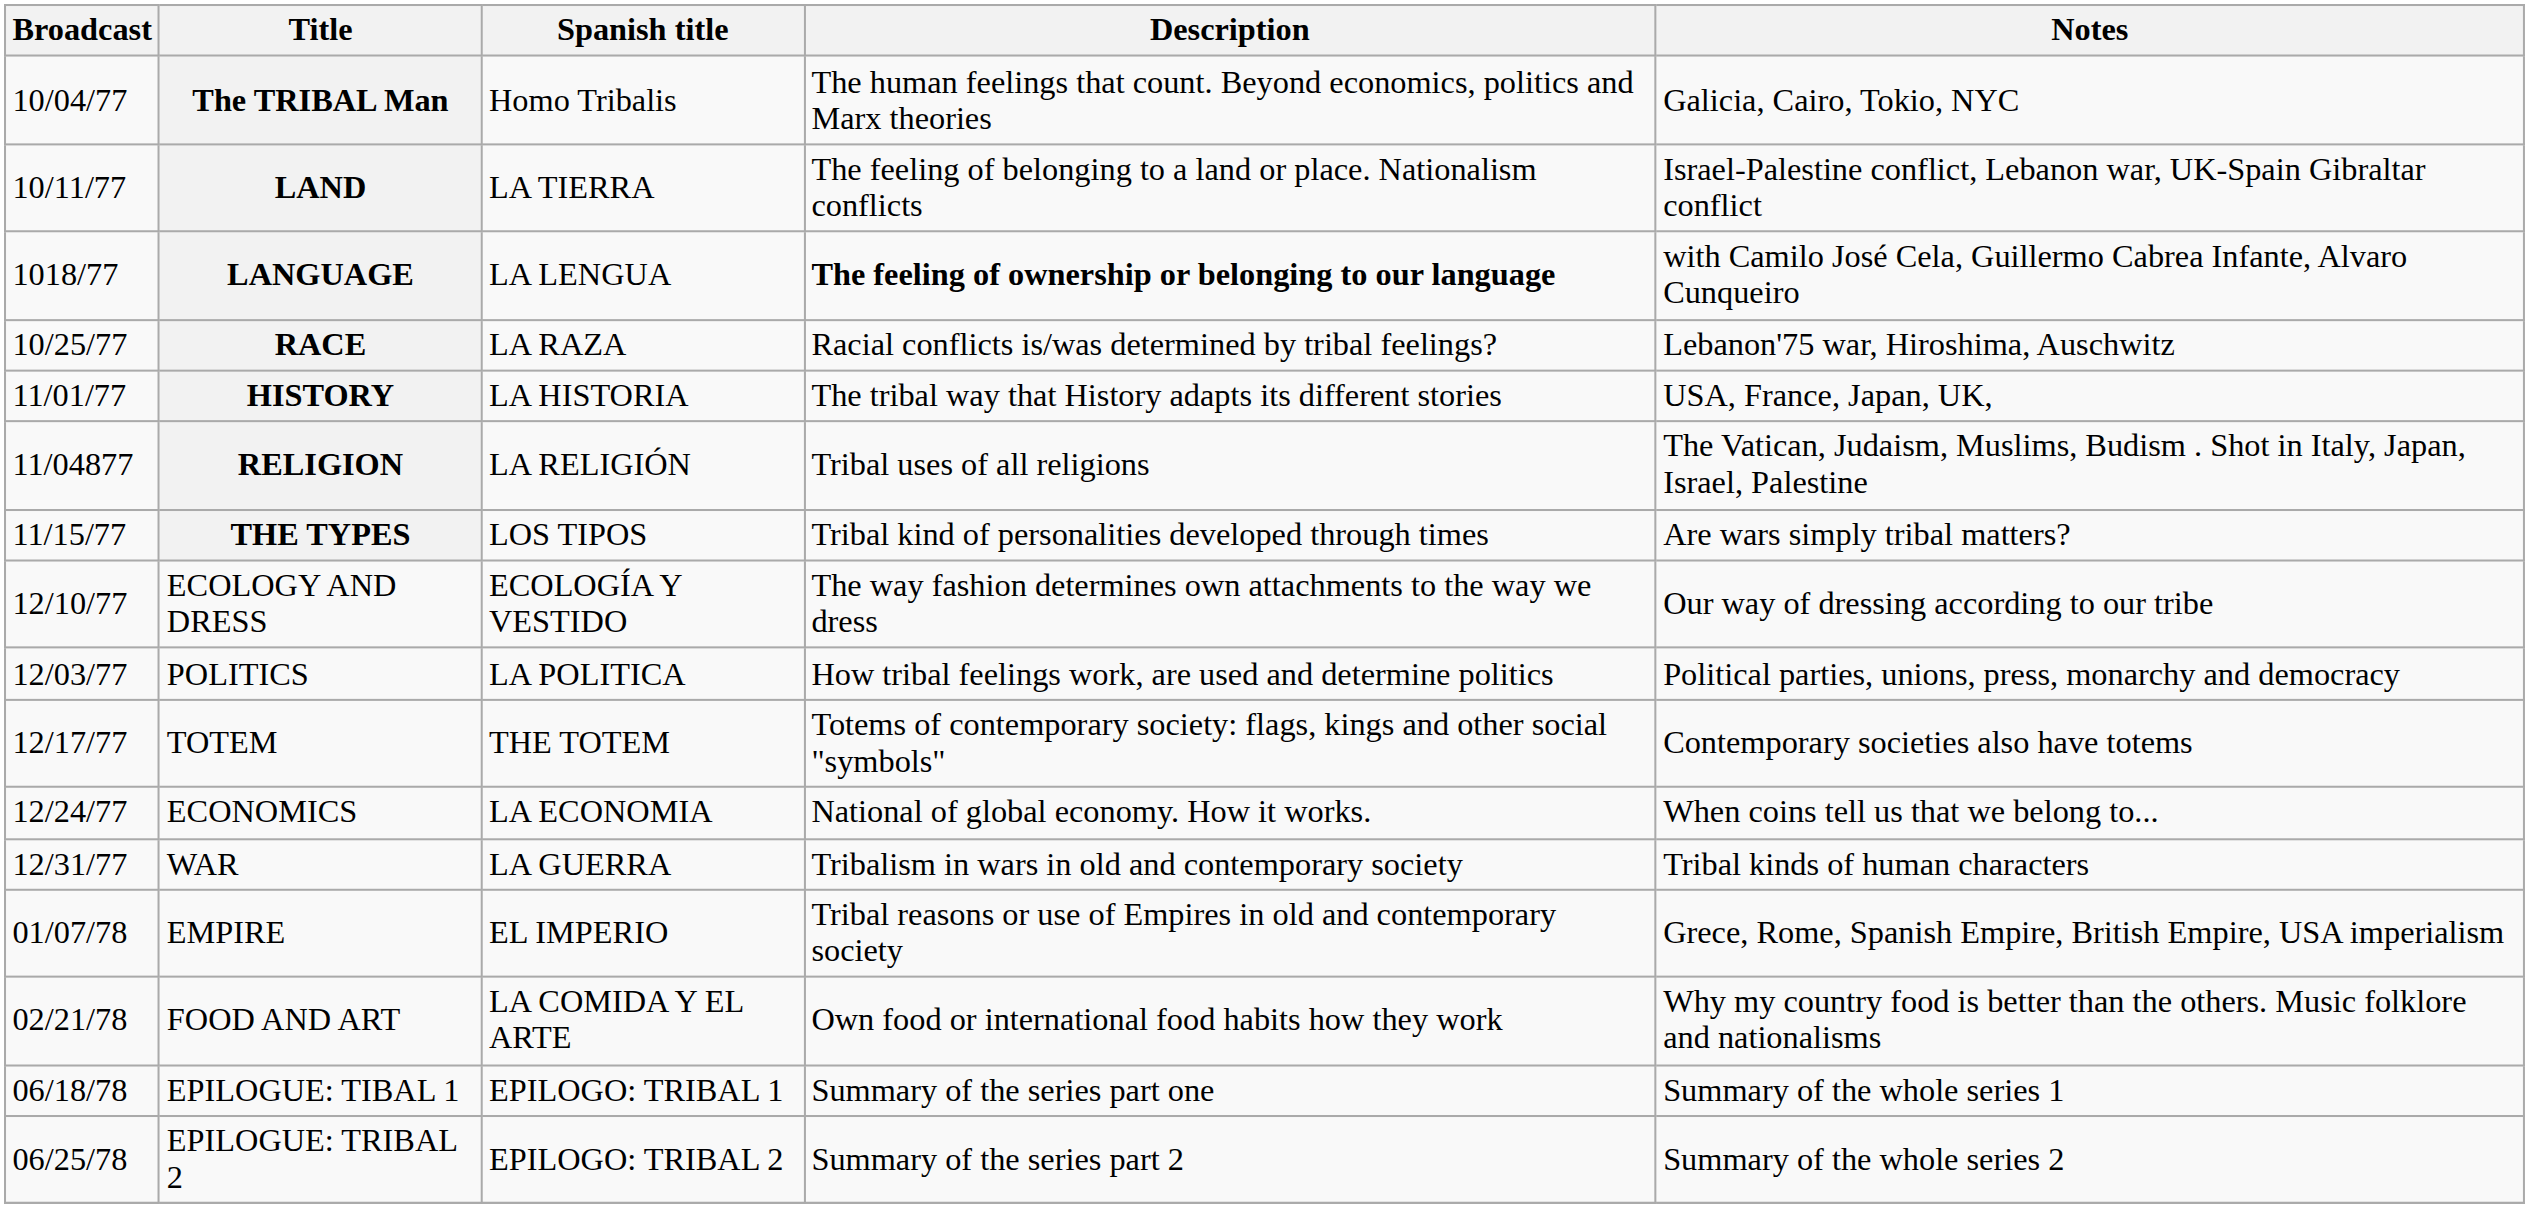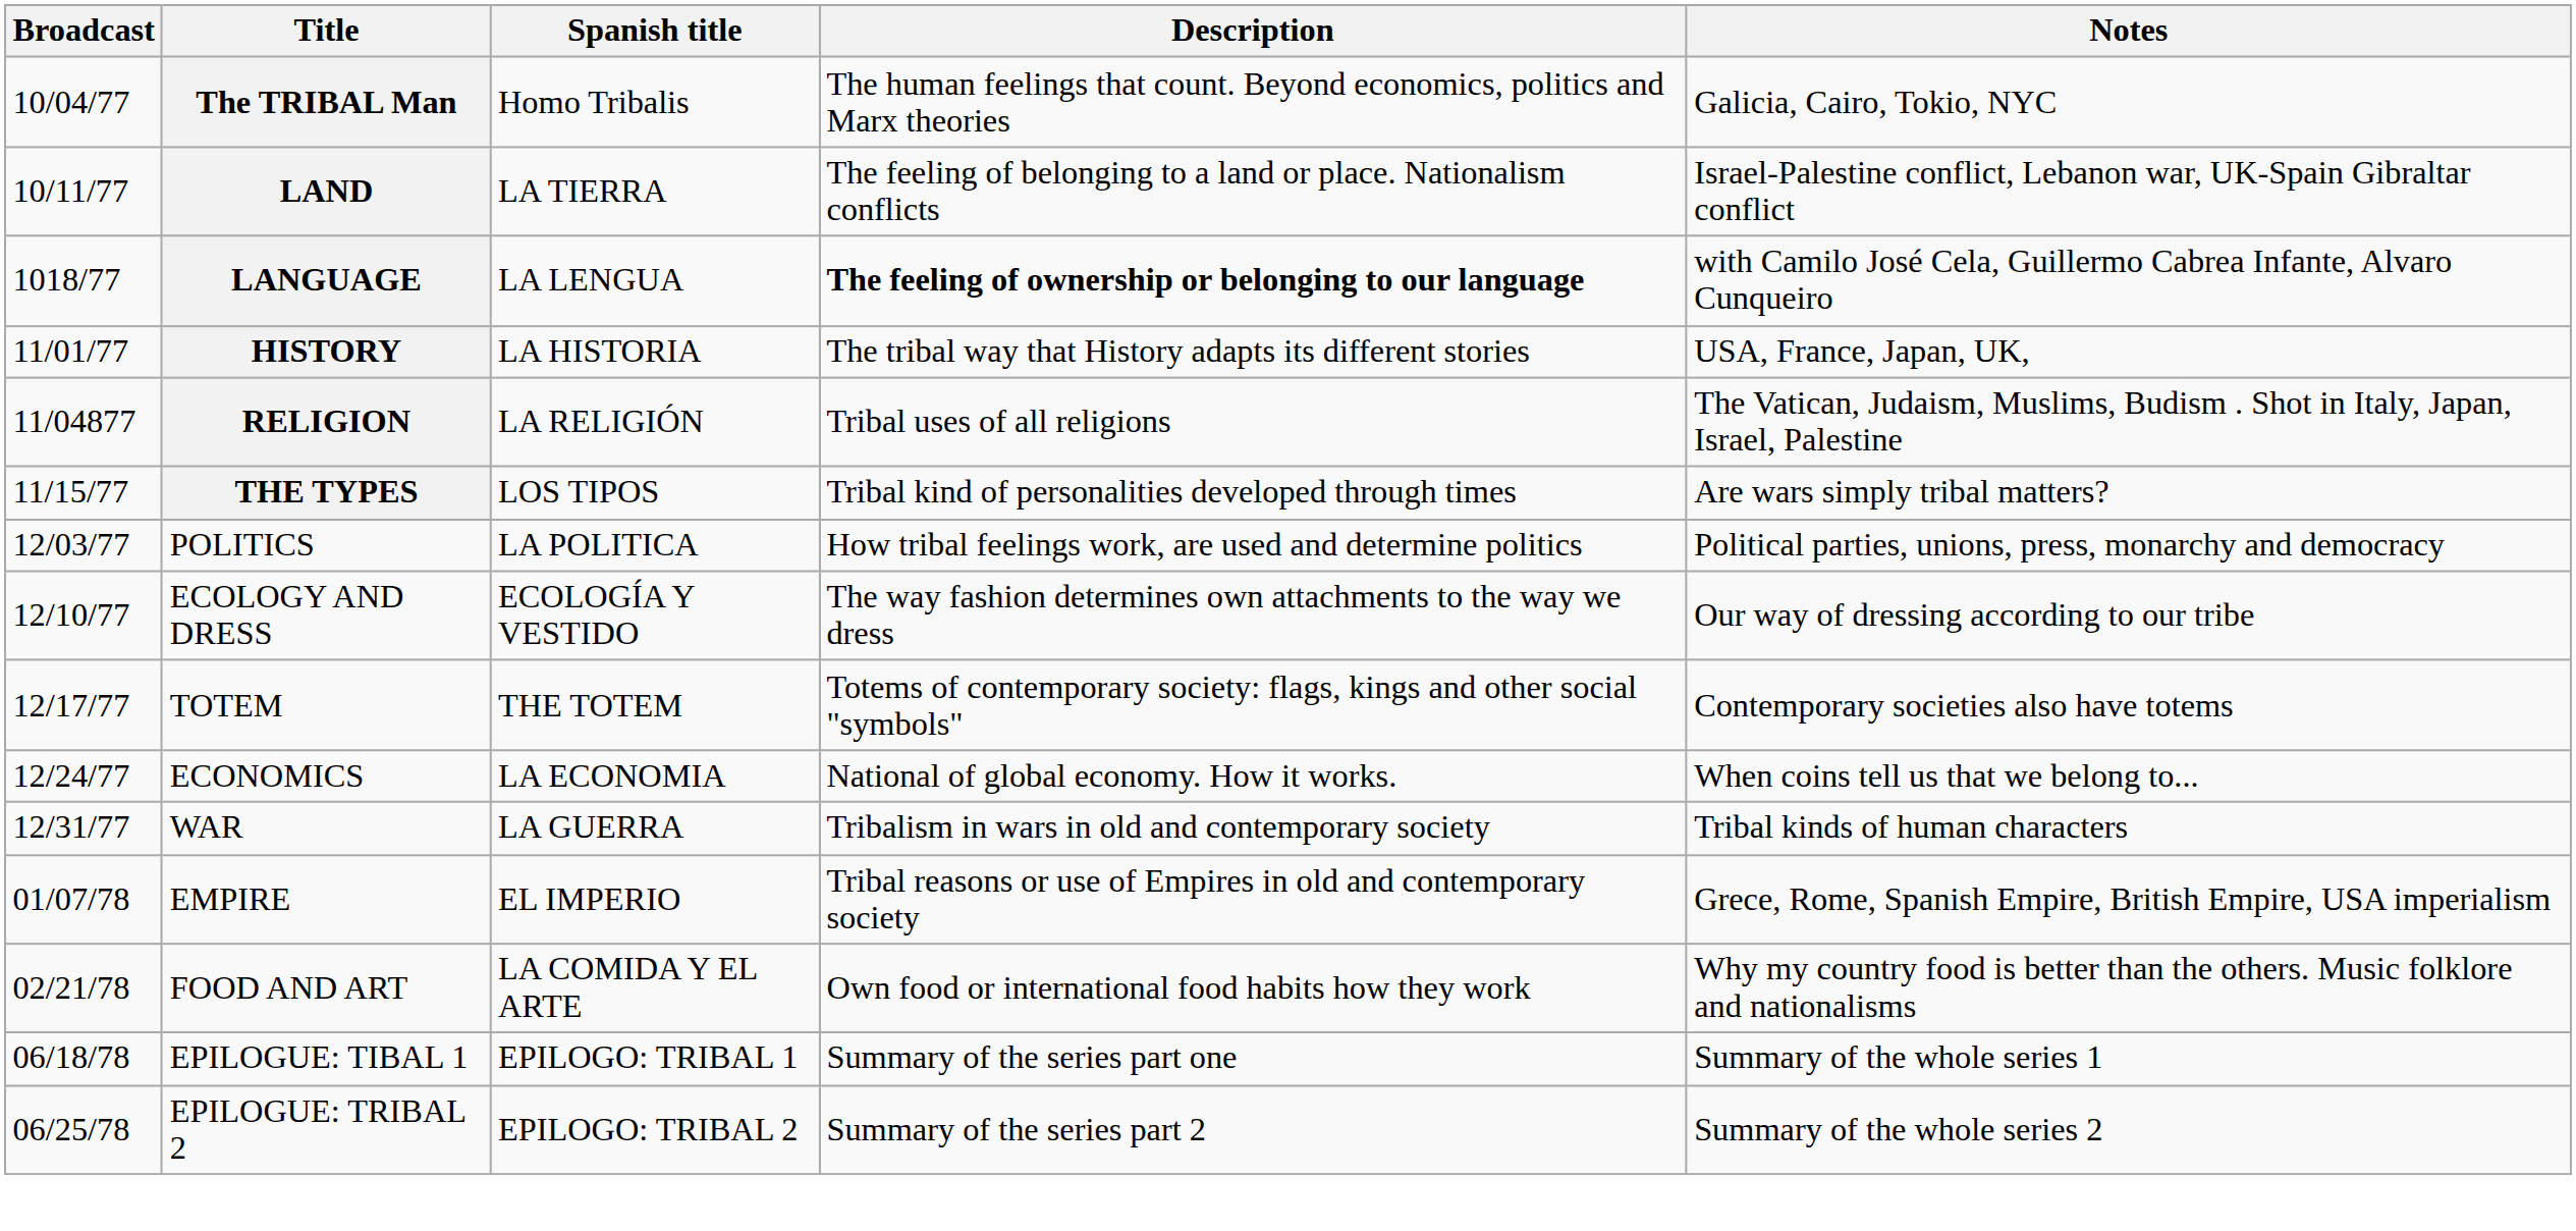- row: 10/25/77 | RACE | LA RAZA | Racial conflicts is/was determined by tribal feelings? | Lebanon'75 war, Hiroshima, Auschwitz
rows swapped: POLITICS <-> ECOLOGY AND DRESS
